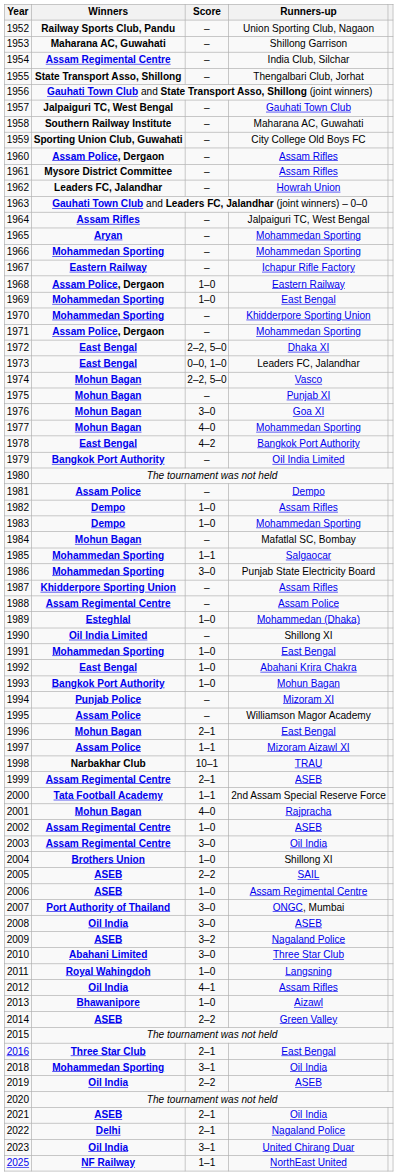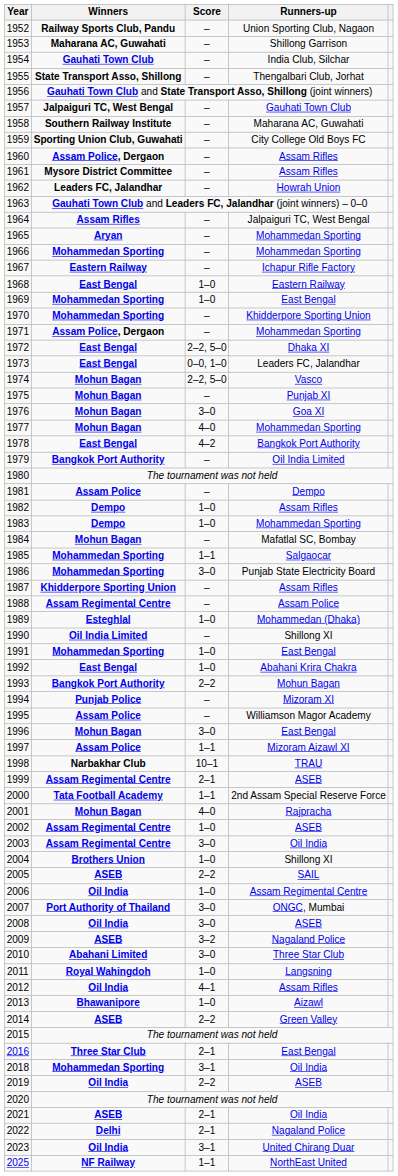1954 | Winners: Assam Regimental Centre -> Gauhati Town Club
1968 | Winners: Assam Police, Dergaon -> East Bengal
1993 | Score: 1–0 -> 2–2
1996 | Score: 2–1 -> 3–0
2006 | Winners: ASEB -> Oil India
